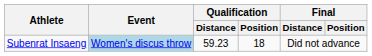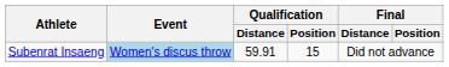Subenrat Insaeng | Qualification / Distance: 59.23 -> 59.91
Subenrat Insaeng | Qualification / Position: 18 -> 15
